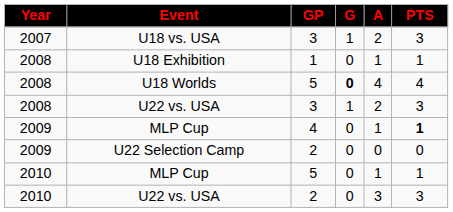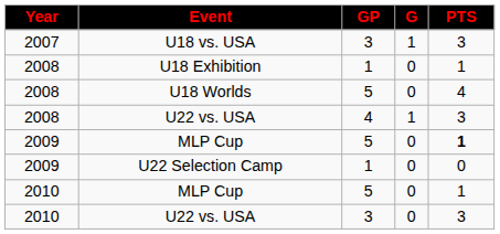- column: A | 2 | 1 | 4 | 2 | 1 | 0 | 1 | 3
U18 Worlds | G: bold -> normal
2008 / U22 vs. USA | GP: 3 -> 4
2009 / MLP Cup | GP: 4 -> 5
U22 Selection Camp | GP: 2 -> 1
2010 / U22 vs. USA | GP: 2 -> 3
